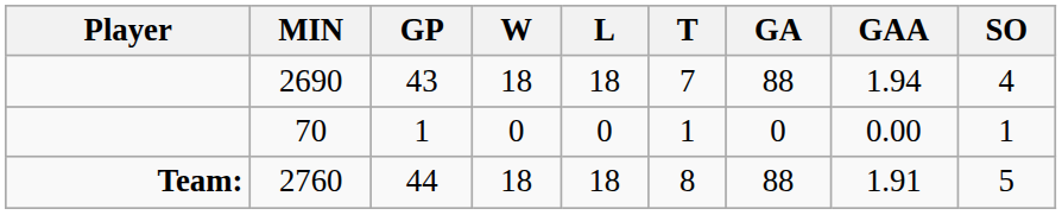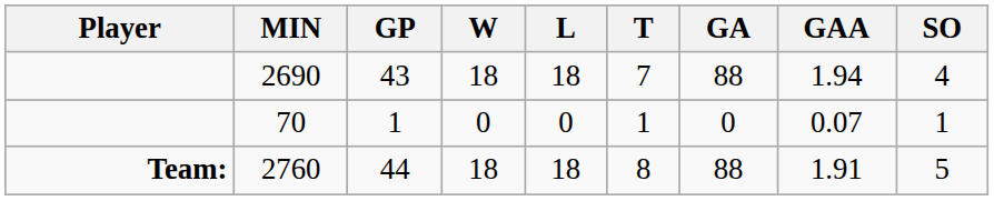70 | GAA: 0.00 -> 0.07
